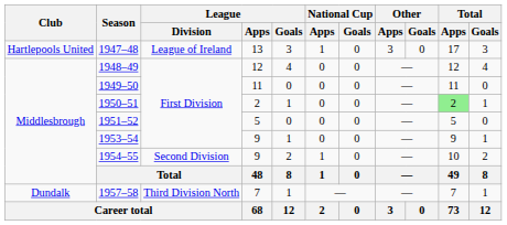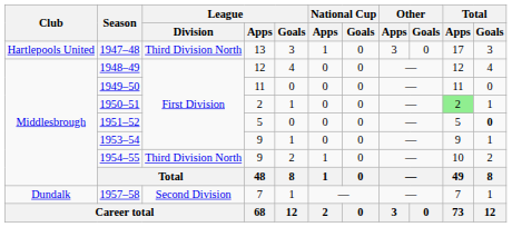1947–48 | League / Division: League of Ireland -> Third Division North
1951–52 | Total / Goals: normal -> bold
1954–55 | League / Division: Second Division -> Third Division North
1957–58 | League / Division: Third Division North -> Second Division
